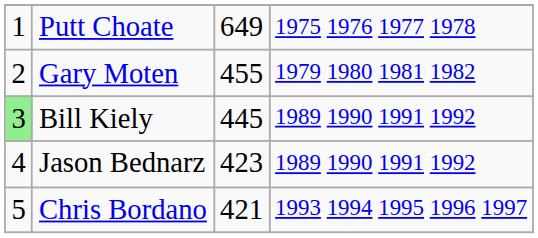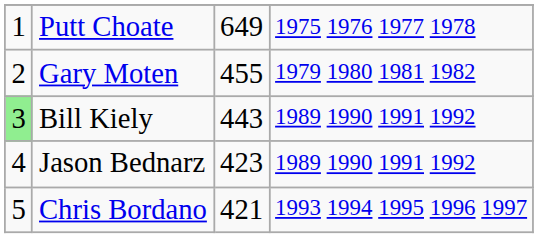Bill Kiely | column 3: 445 -> 443
